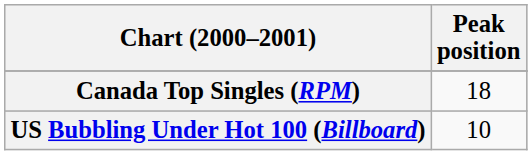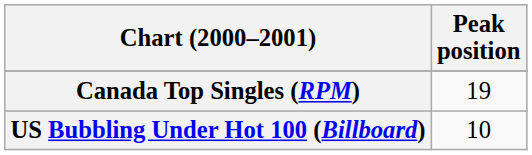Canada Top Singles (RPM) | Peak position: 18 -> 19
